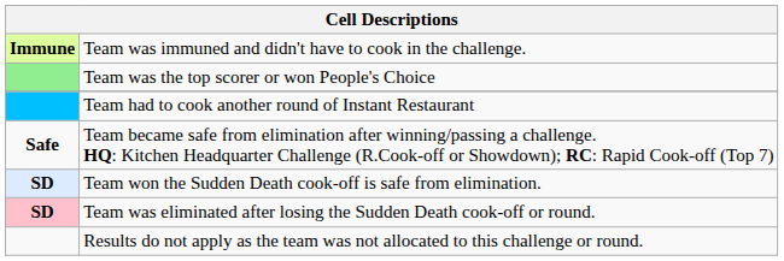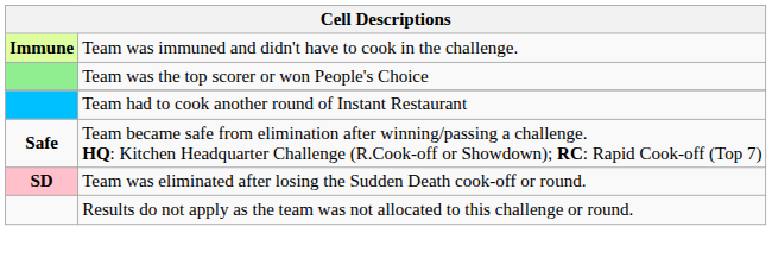- row: SD | Team won the Sudden Death cook-off is safe from elimination.
